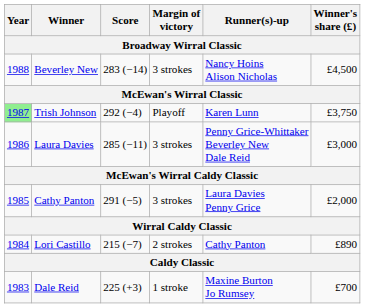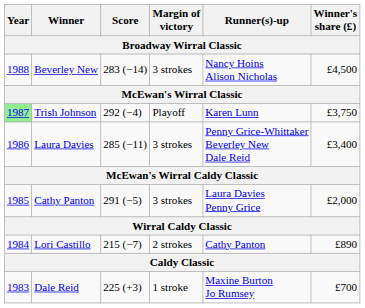Laura Davies | Winner's share (£): £3,000 -> £3,400
